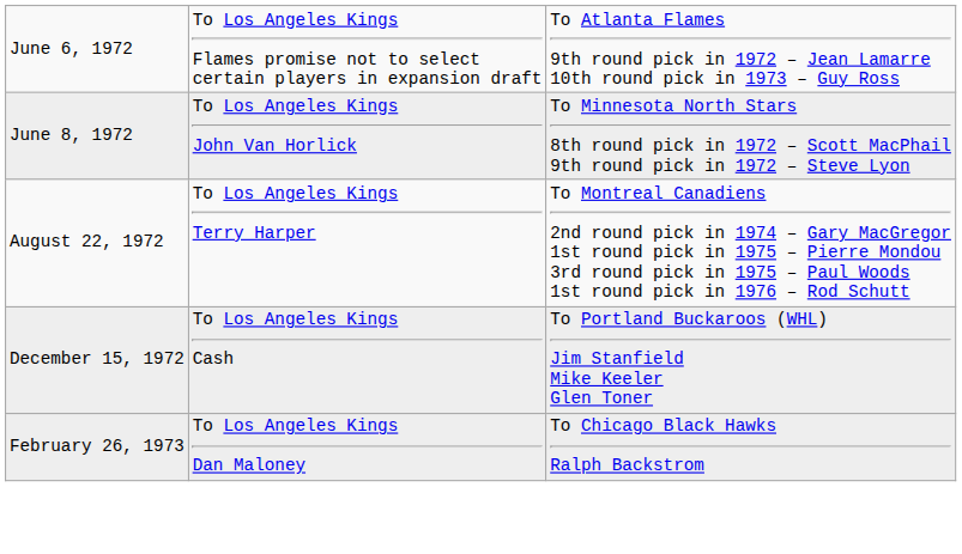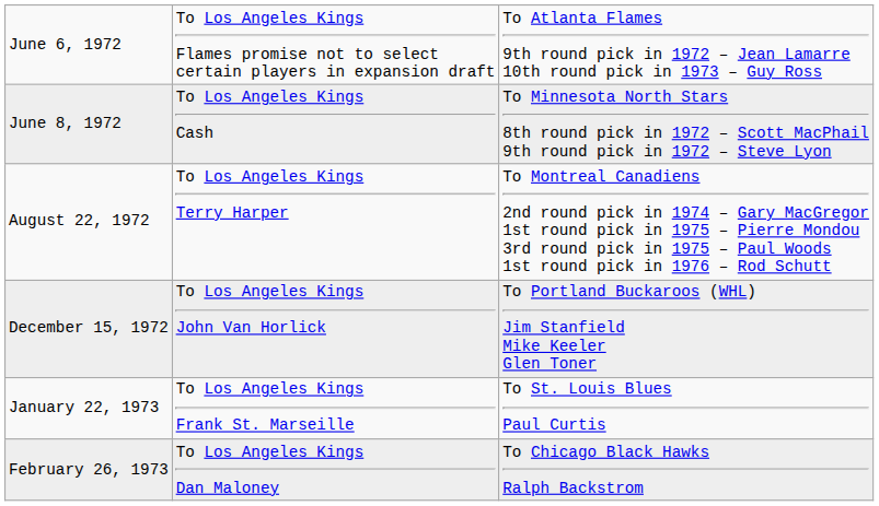June 8, 1972 | column 2: To Los Angeles Kings John Van Horlick -> To Los Angeles Kings Cash
December 15, 1972 | column 2: To Los Angeles Kings Cash -> To Los Angeles Kings John Van Horlick
+ row: January 22, 1973 | To Los Angeles Kings Frank St. Marseille | To St. Louis Blues Paul Curtis
